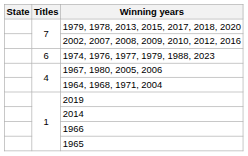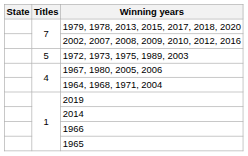- row: 6 | 1974, 1976, 1977, 1979, 1988, 2023
+ row: 5 | 1972, 1973, 1975, 1989, 2003
